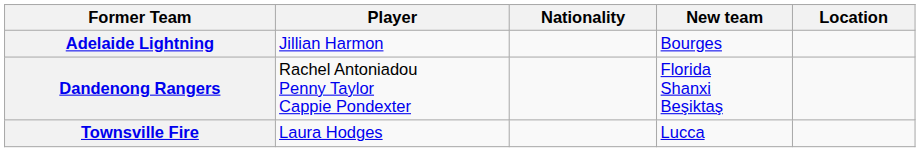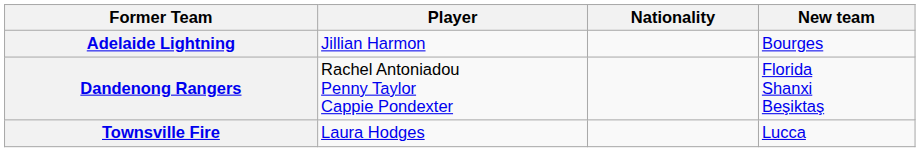- column: Location
